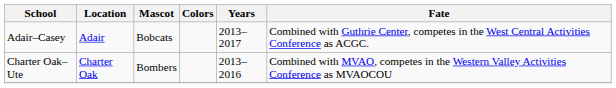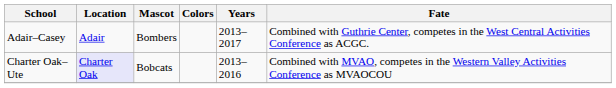Adair–Casey | Mascot: Bobcats -> Bombers
Charter Oak–Ute | Location: no background -> lavender background
Charter Oak–Ute | Mascot: Bombers -> Bobcats
